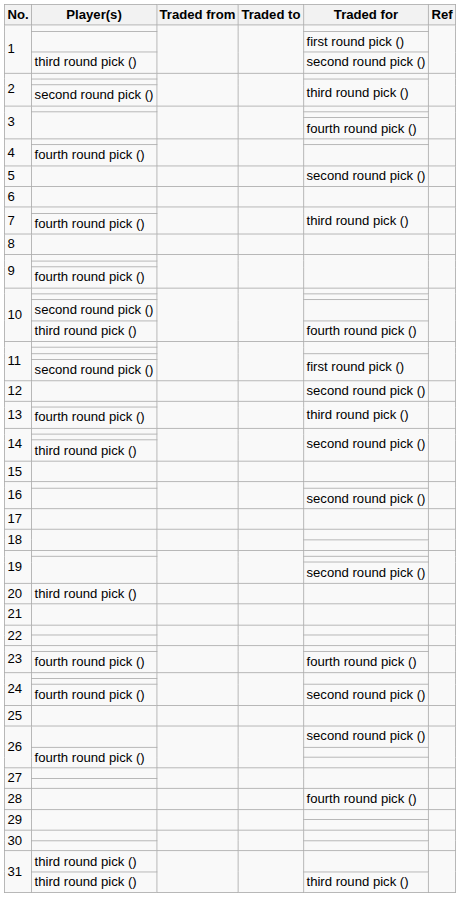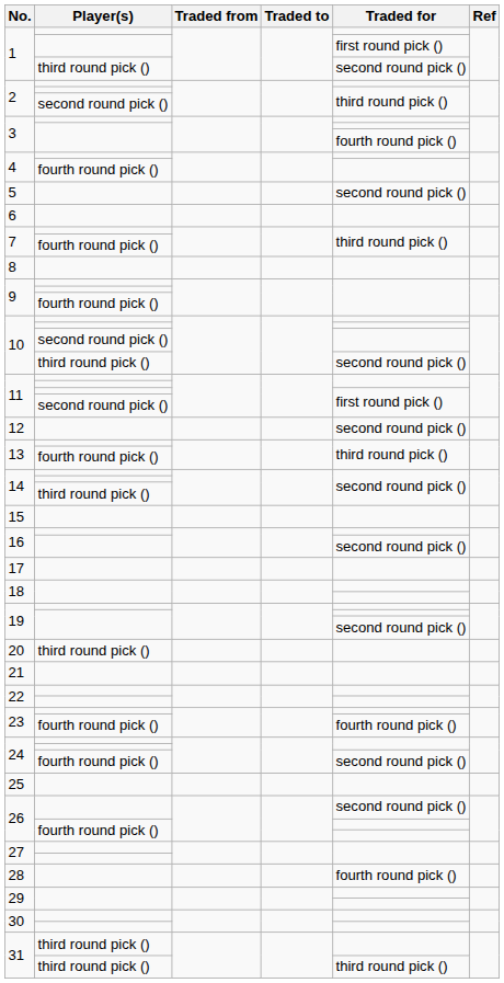10 / third round pick () | Traded for: fourth round pick () -> second round pick ()
